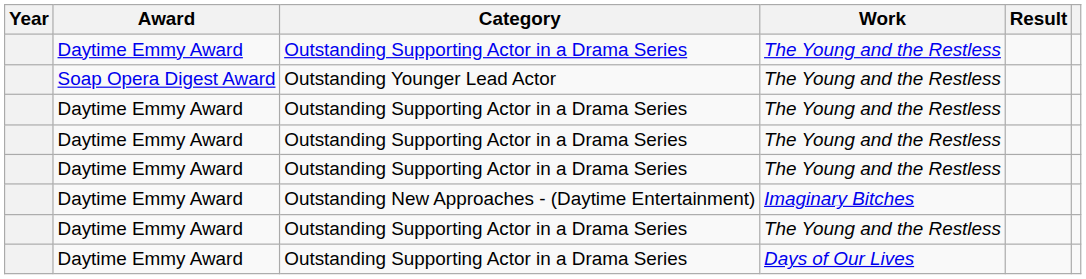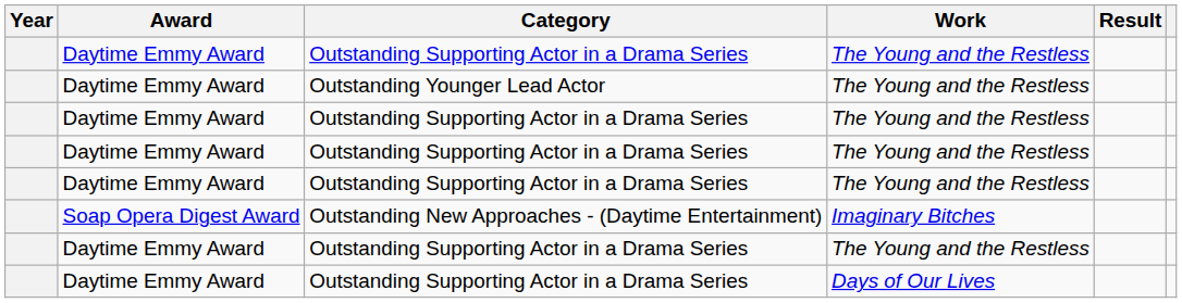Outstanding Younger Lead Actor | Award: Soap Opera Digest Award -> Daytime Emmy Award
Outstanding New Approaches - (Daytime Entertainment) | Award: Daytime Emmy Award -> Soap Opera Digest Award
